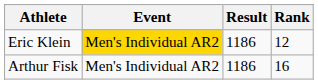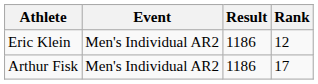Eric Klein | Event: gold background -> no background
Arthur Fisk | Rank: 16 -> 17
